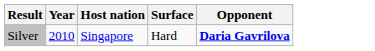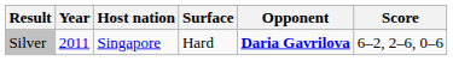+ column: Score | 6–2, 2–6, 0–6
Silver | Year: 2010 -> 2011
